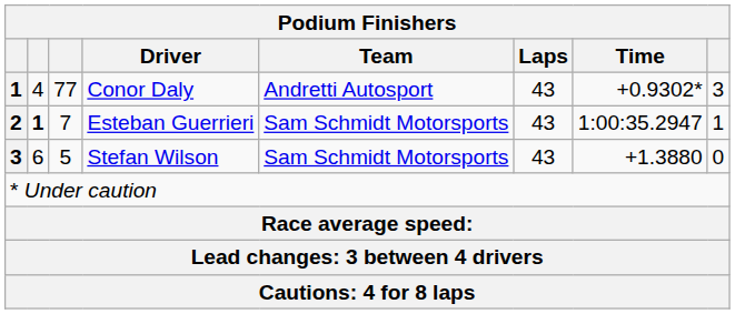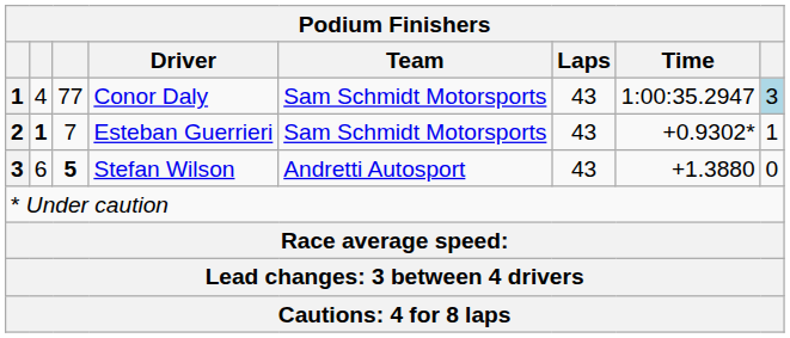Conor Daly | Team: Andretti Autosport -> Sam Schmidt Motorsports
Conor Daly | Time: +0.9302* -> 1:00:35.2947
Conor Daly | column 8: no background -> lightblue background
Esteban Guerrieri | Time: 1:00:35.2947 -> +0.9302*
Stefan Wilson | column 3: normal -> bold
Stefan Wilson | Team: Sam Schmidt Motorsports -> Andretti Autosport
